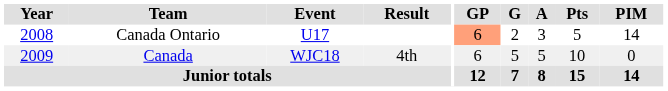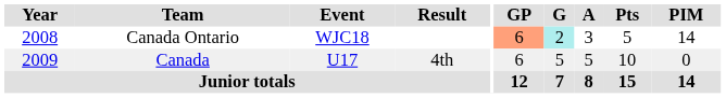Canada Ontario | Event: U17 -> WJC18
Canada Ontario | G: no background -> paleturquoise background
Canada | Event: WJC18 -> U17
